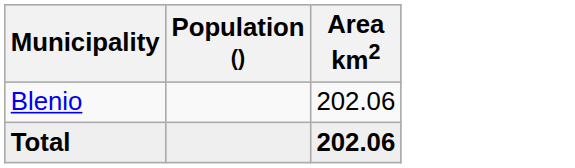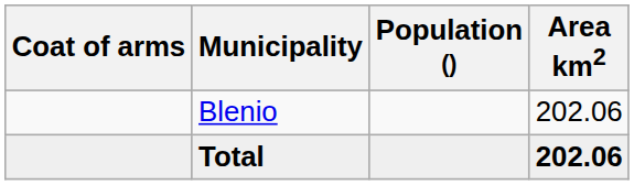+ column: Coat of arms
